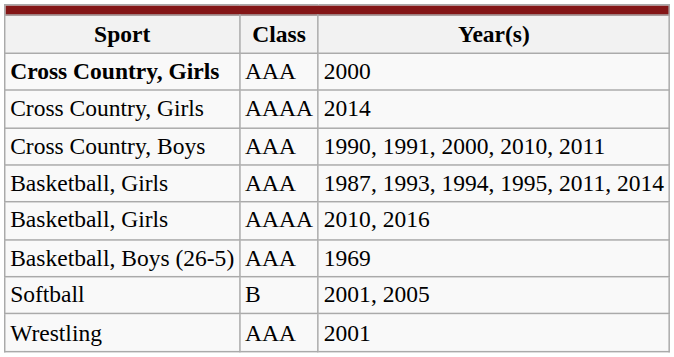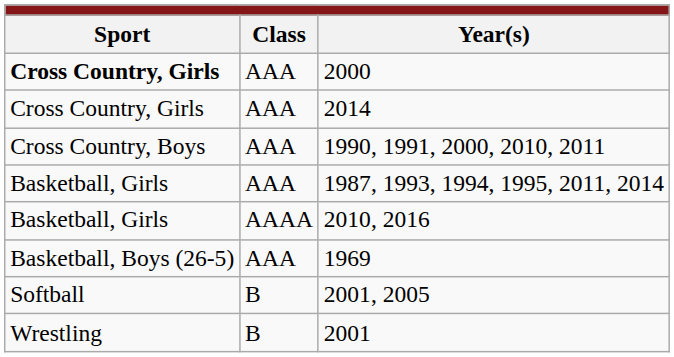2014 | Class: AAAA -> AAA
2001 | Class: AAA -> B
